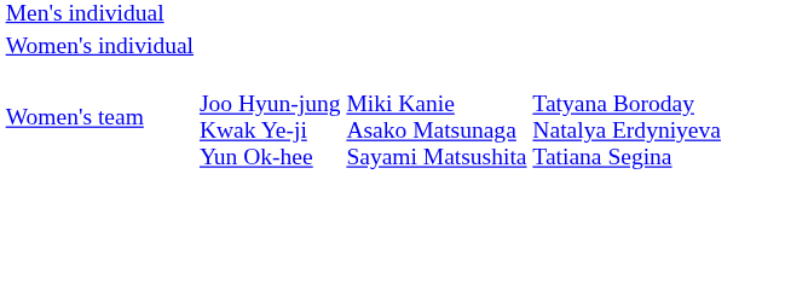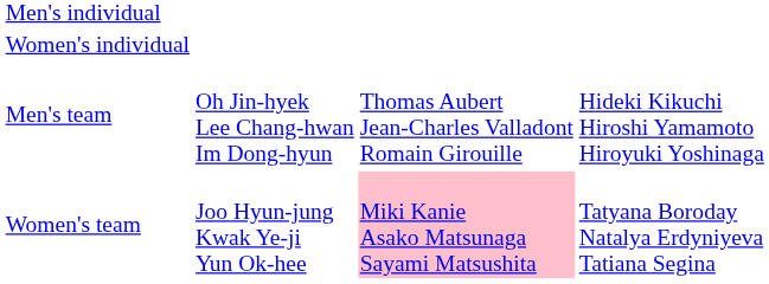+ row: Men's team | Oh Jin-hyek Lee Chang-hwan Im Dong-hyun | Thomas Aubert Jean-Charles Valladont Romain Girouille | Hideki Kikuchi Hiroshi Yamamoto Hiroyuki Yoshinaga
Women's team | column 3: no background -> pink background
